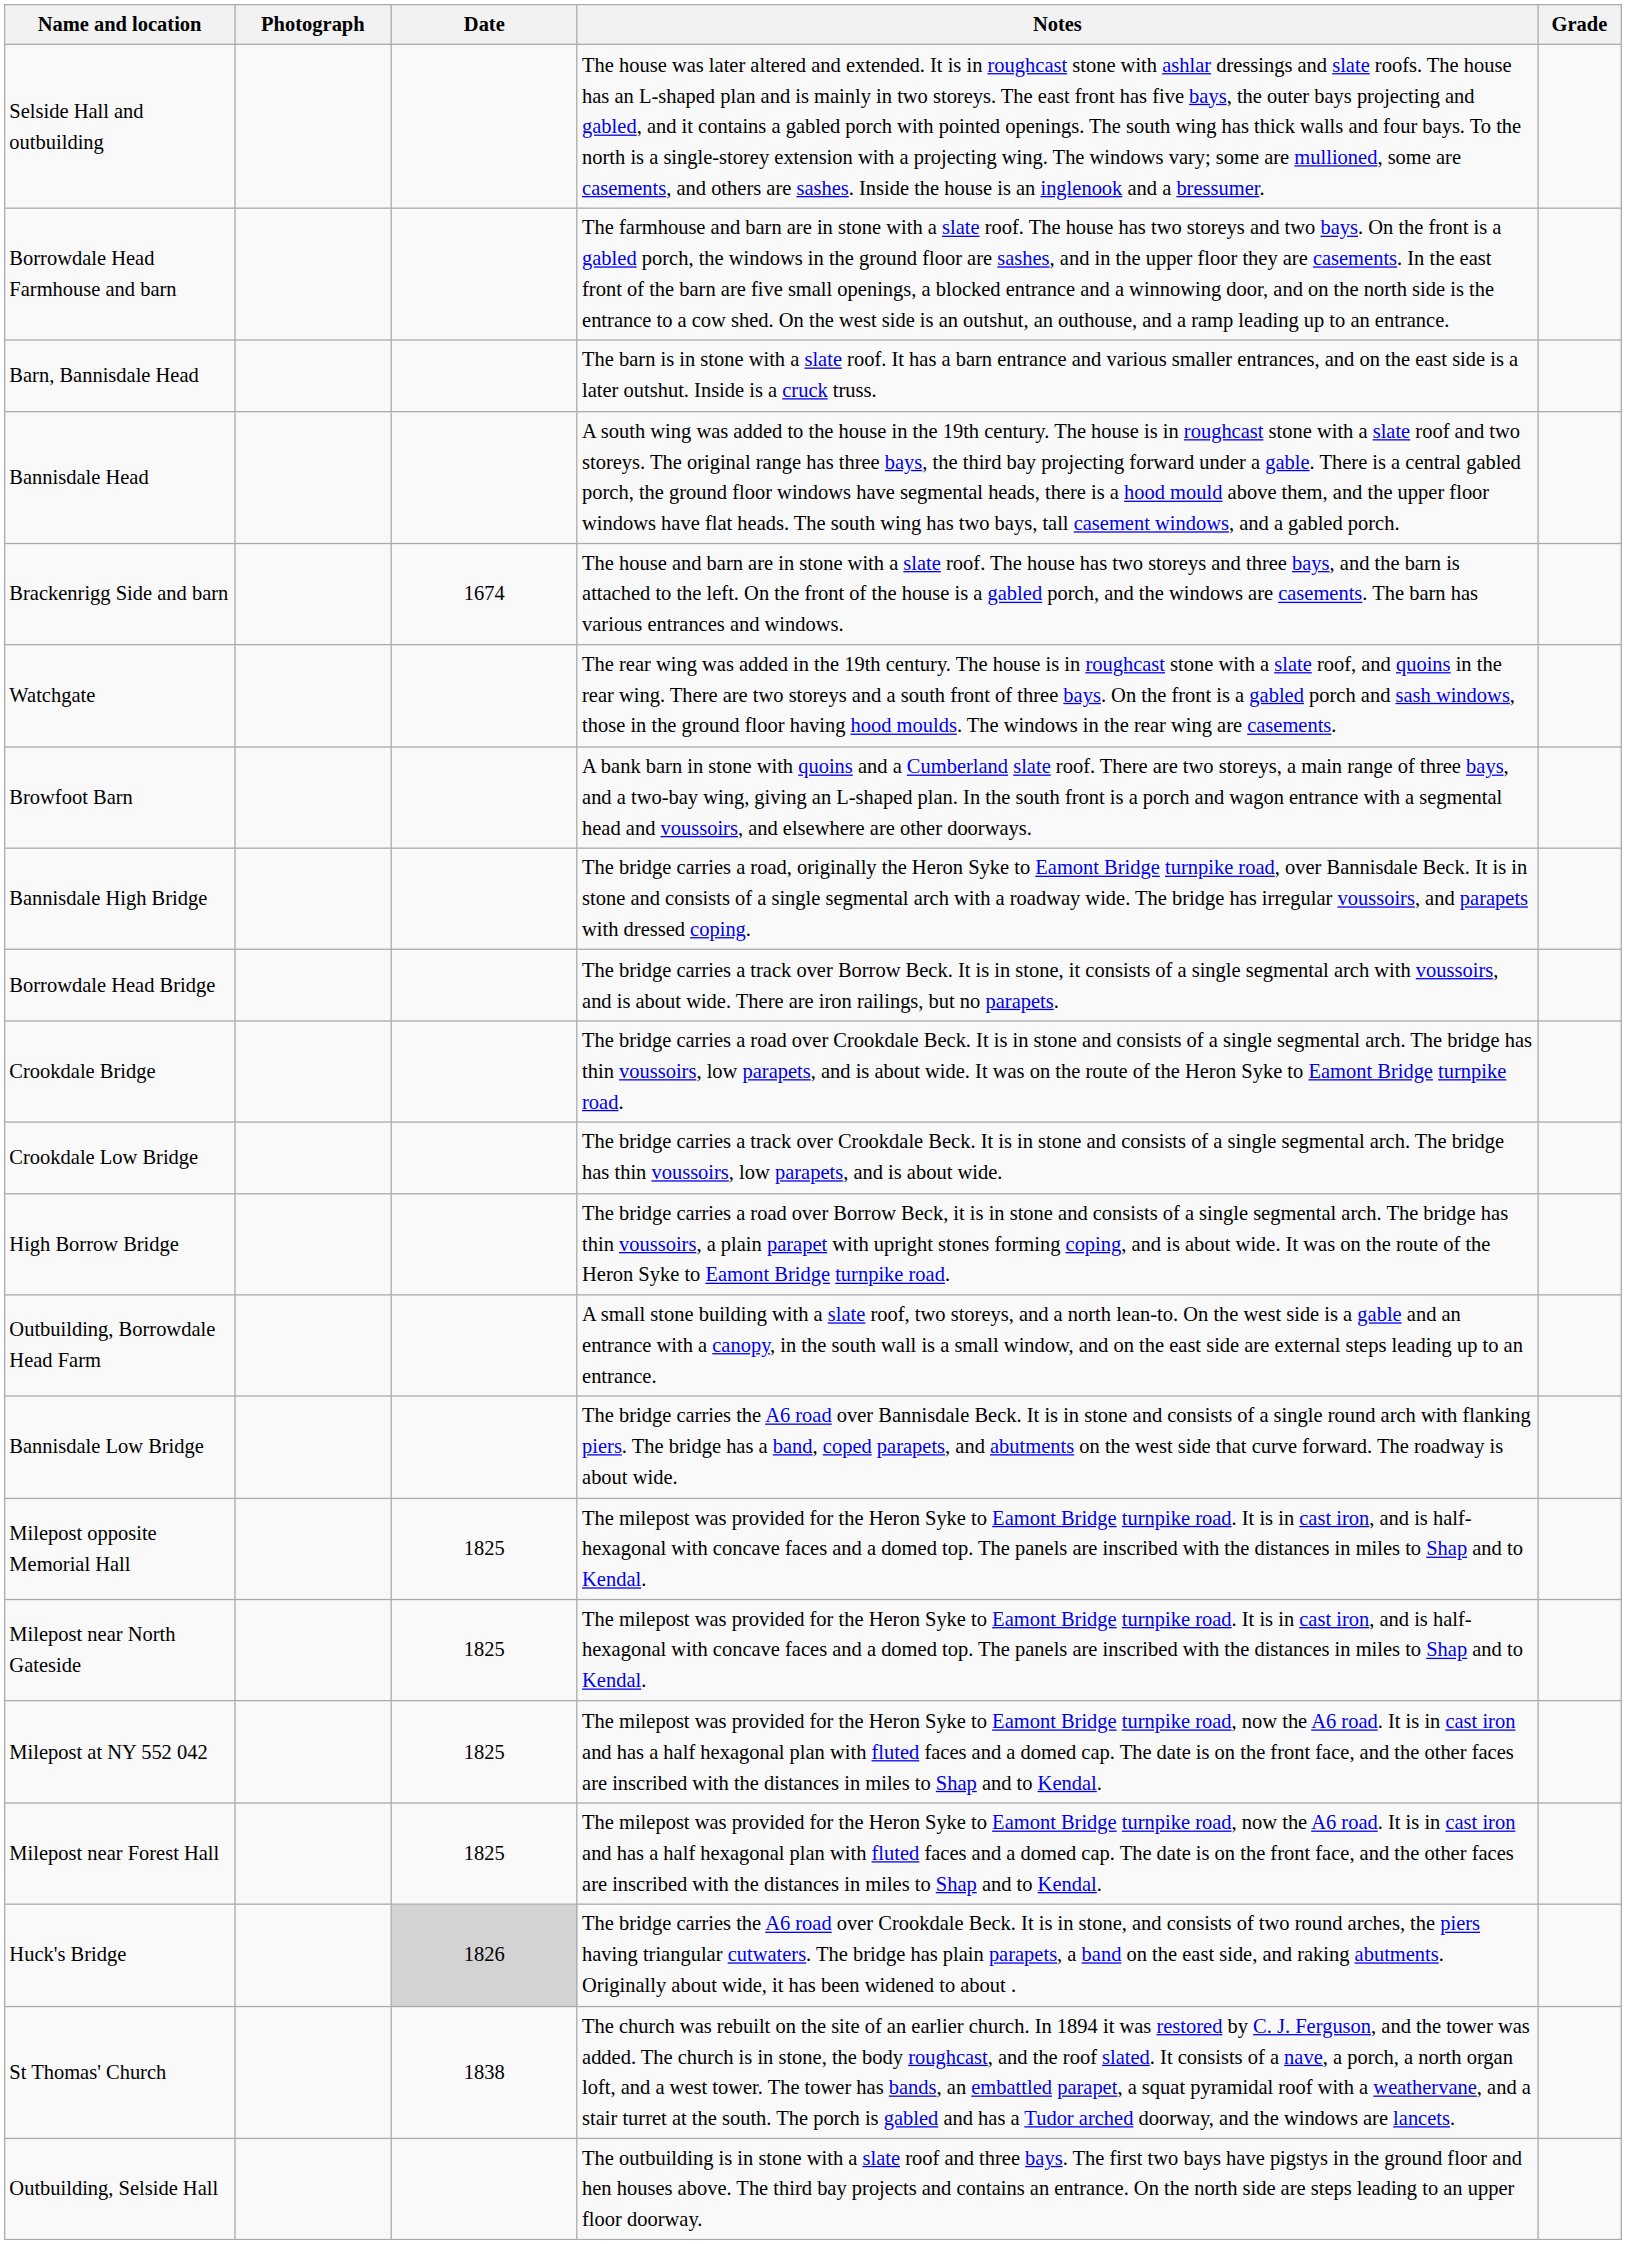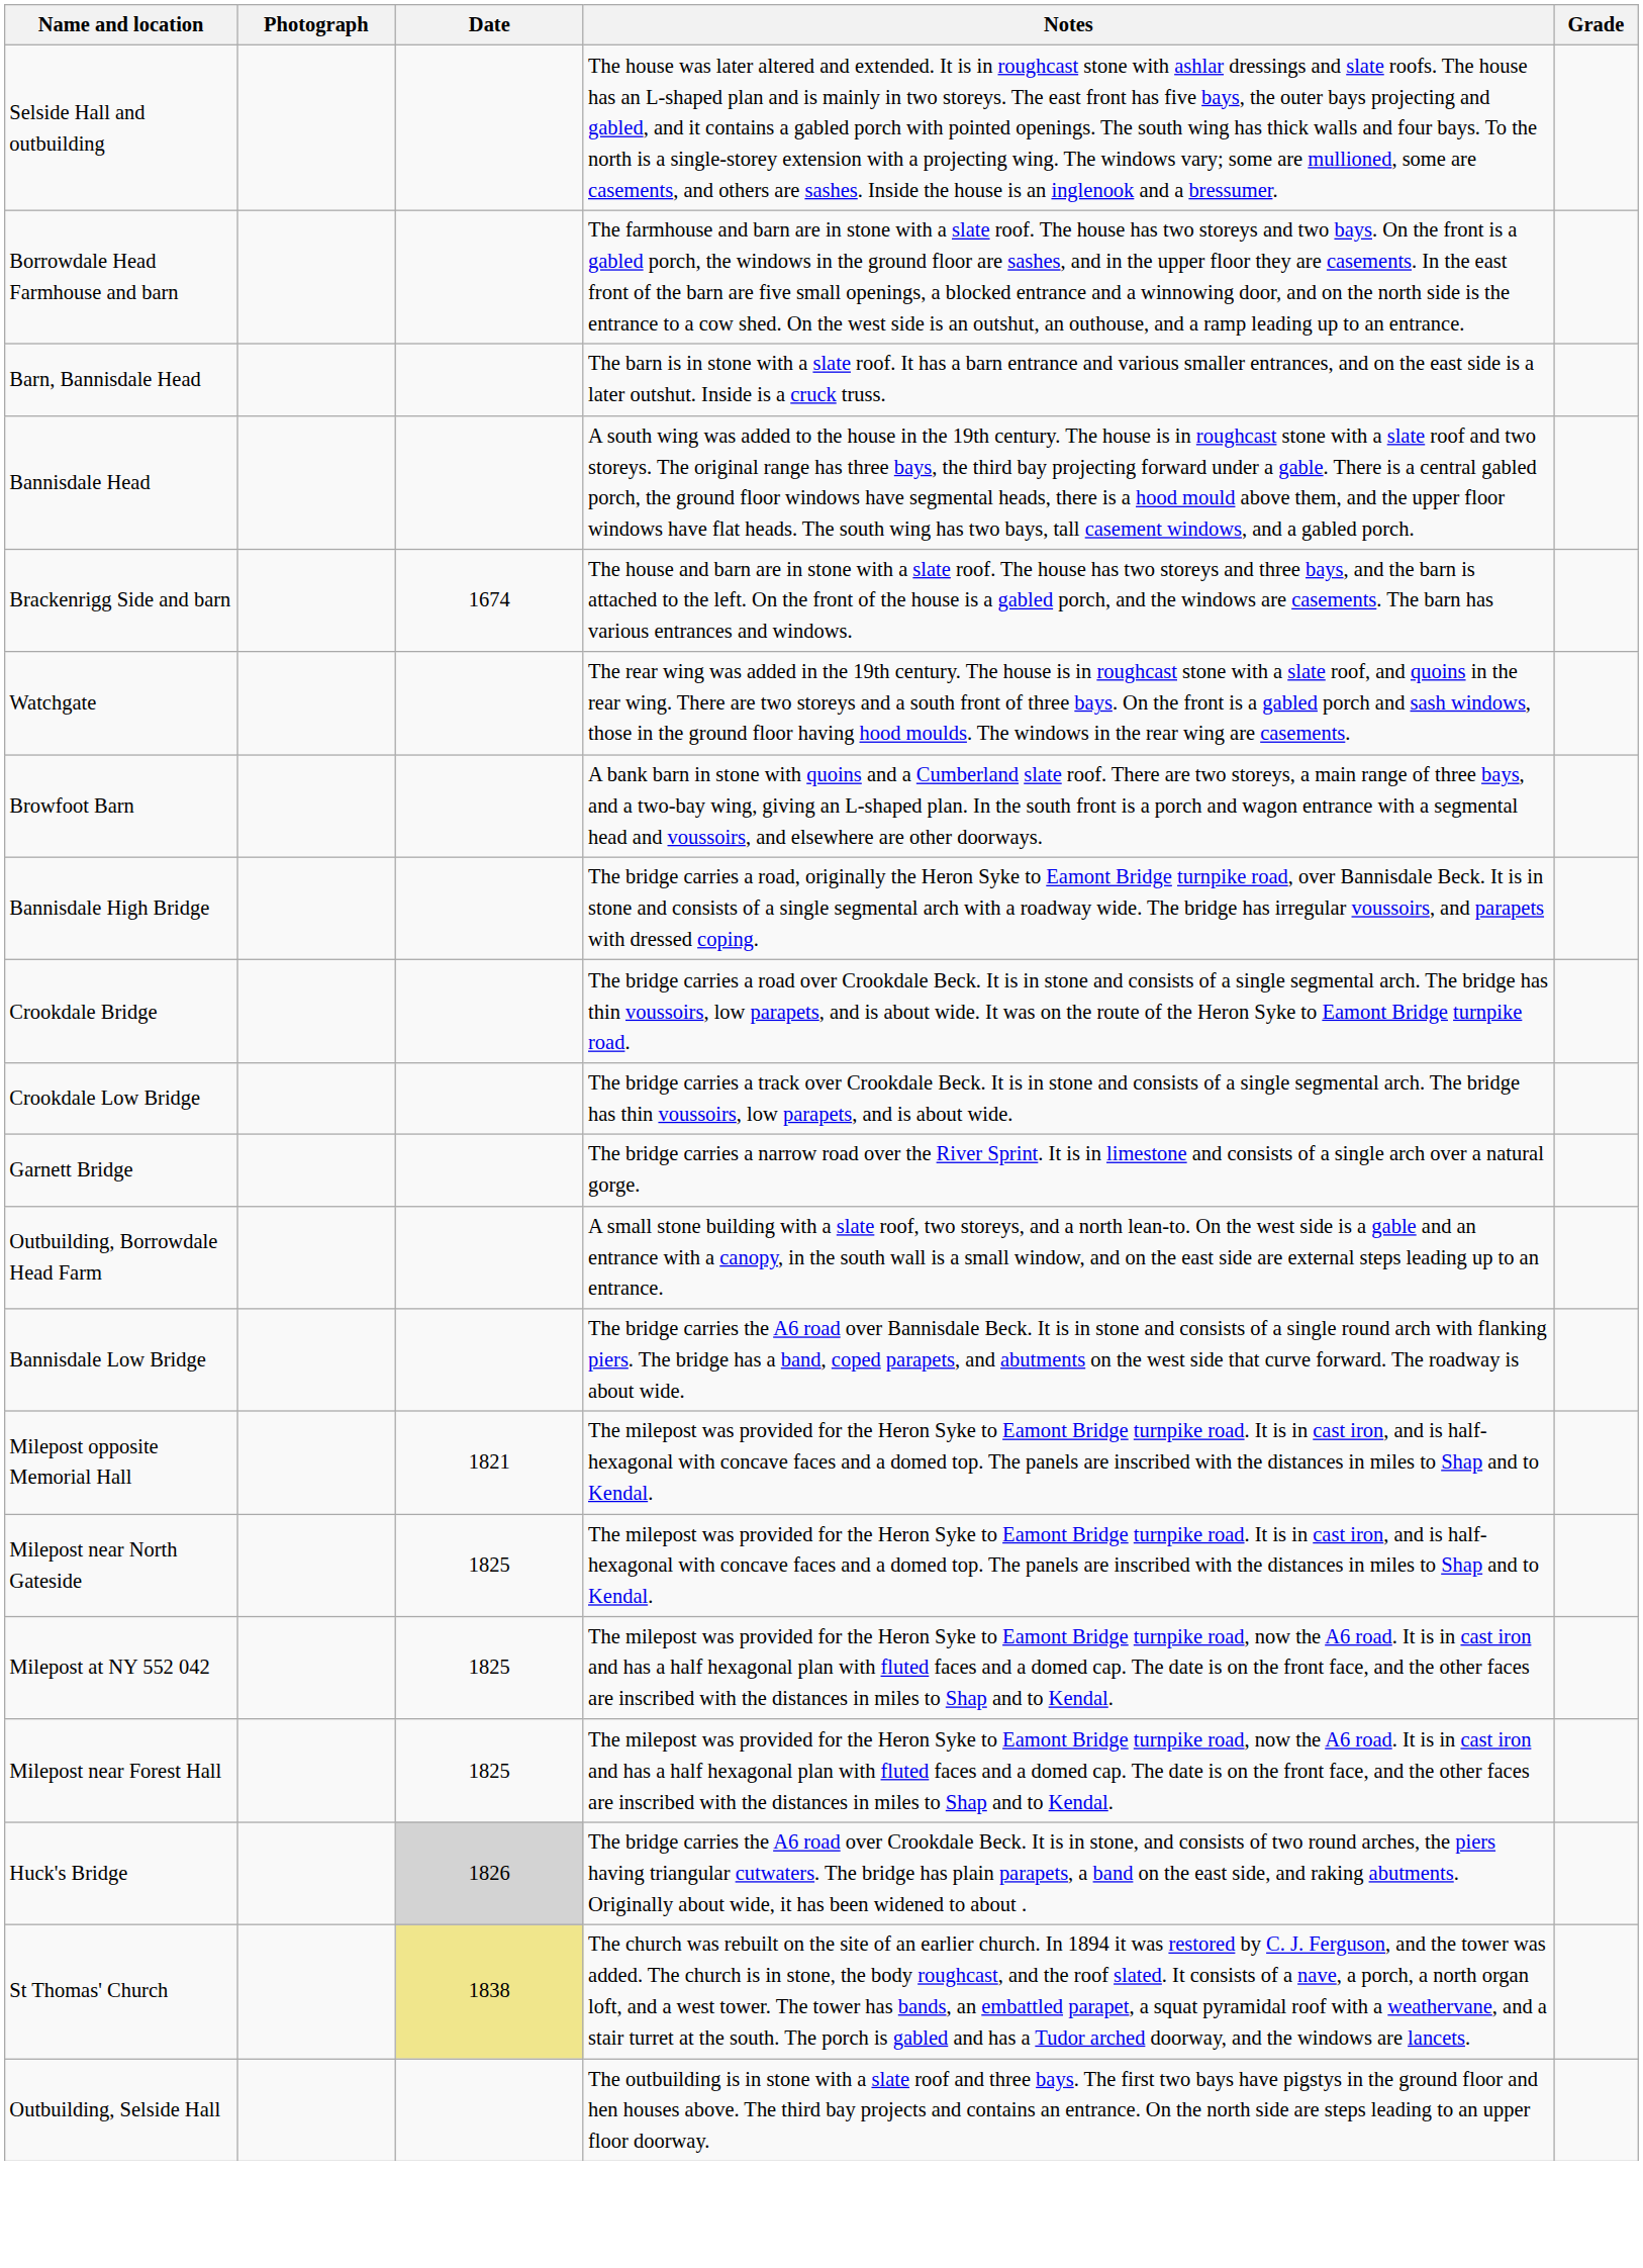- row: Borrowdale Head Bridge | The bridge carries a track over Borrow Beck. It is in stone, it consists of a single segmental arch with voussoirs, and is about wide. There are iron railings, but no parapets.
+ row: Garnett Bridge | The bridge carries a narrow road over the River Sprint. It is in limestone and consists of a single arch over a natural gorge.
- row: High Borrow Bridge | The bridge carries a road over Borrow Beck, it is in stone and consists of a single segmental arch. The bridge has thin voussoirs, a plain parapet with upright stones forming coping, and is about wide. It was on the route of the Heron Syke to Eamont Bridge turnpike road.
Milepost opposite Memorial Hall | Date: 1825 -> 1821
St Thomas' Church | Date: no background -> khaki background
